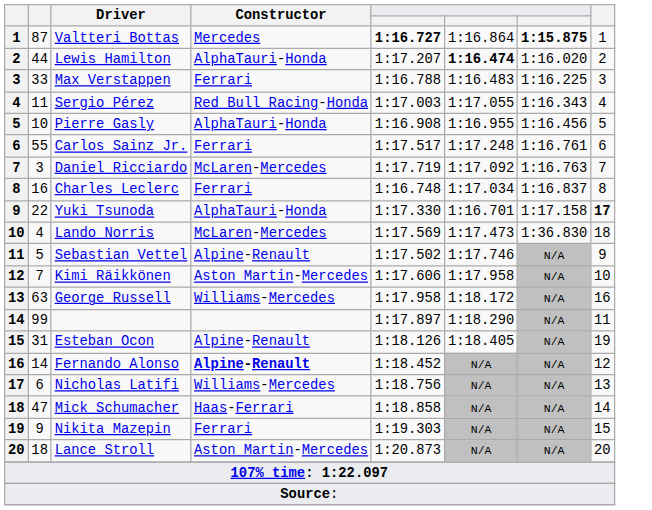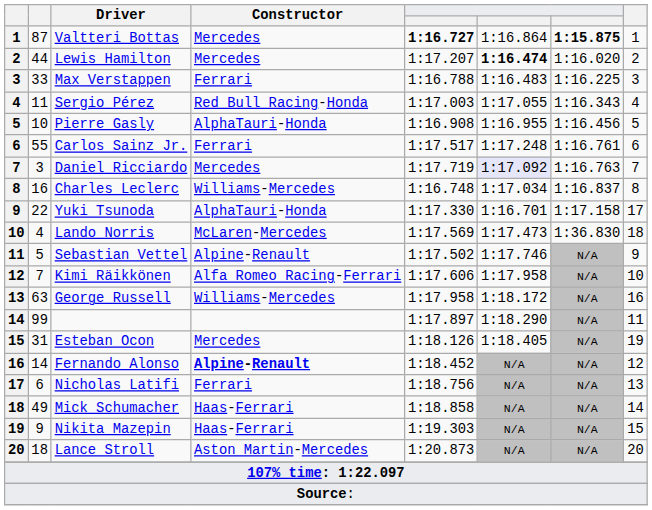Lewis Hamilton | Constructor: AlphaTauri-Honda -> Mercedes
Daniel Ricciardo | Constructor: McLaren-Mercedes -> Mercedes
Daniel Ricciardo | column 6: no background -> lavender background
Charles Leclerc | Constructor: Ferrari -> Williams-Mercedes
Yuki Tsunoda | column 8: bold -> normal
Kimi Räikkönen | Constructor: Aston Martin-Mercedes -> Alfa Romeo Racing-Ferrari
Esteban Ocon | Constructor: Alpine-Renault -> Mercedes
Nicholas Latifi | Constructor: Williams-Mercedes -> Ferrari
Mick Schumacher | column 2: 47 -> 49
Nikita Mazepin | Constructor: Ferrari -> Haas-Ferrari
